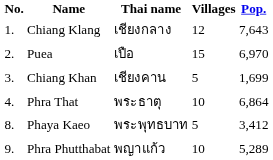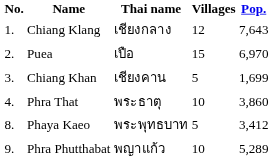Phra That | Pop.: 6,864 -> 3,860
